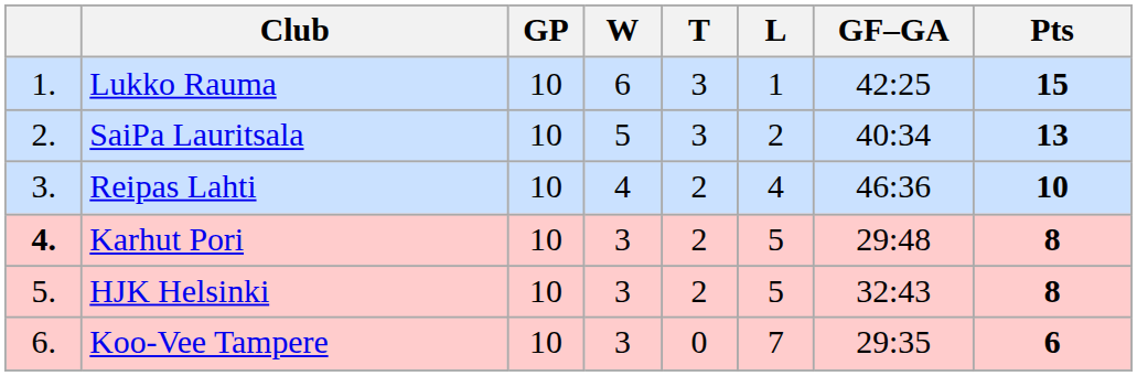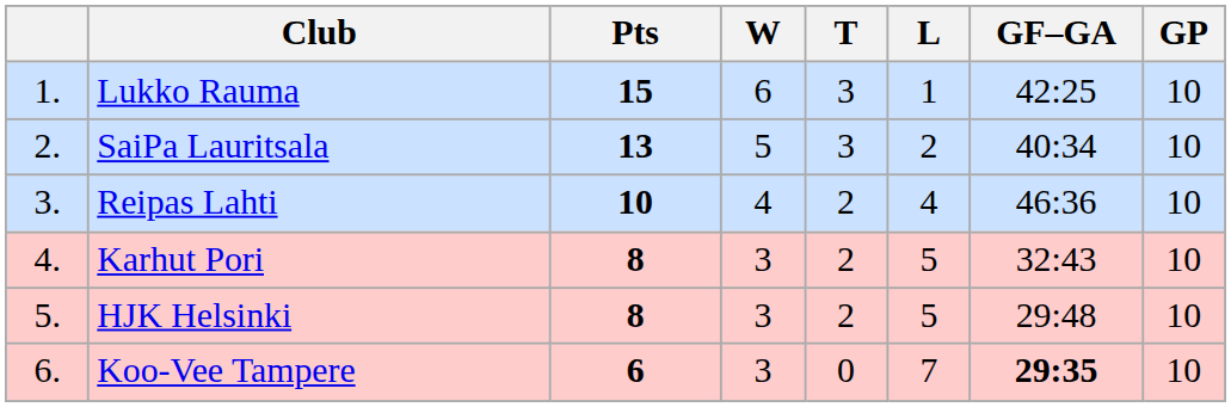columns swapped: GP <-> Pts
Karhut Pori | column 1: bold -> normal
Karhut Pori | GF–GA: 29:48 -> 32:43
HJK Helsinki | GF–GA: 32:43 -> 29:48
Koo-Vee Tampere | GF–GA: normal -> bold
